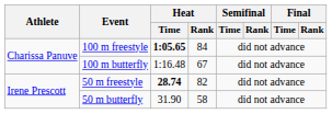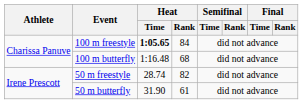100 m butterfly | Heat / Rank: 67 -> 68
50 m freestyle | Heat / Time: bold -> normal
50 m butterfly | Heat / Rank: 58 -> 61
